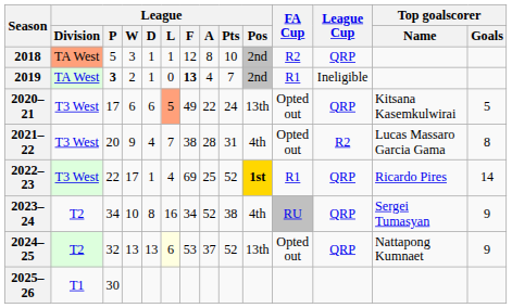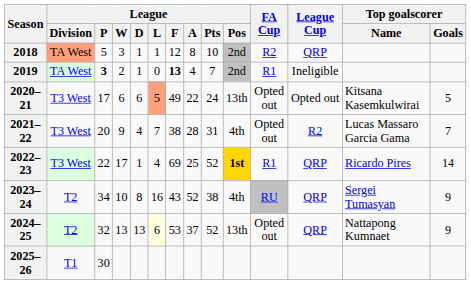2020–21 | League Cup: QRP -> Opted out
2021–22 | Top goalscorer / Goals: 8 -> 7
2023–24 | League / F: 34 -> 43
